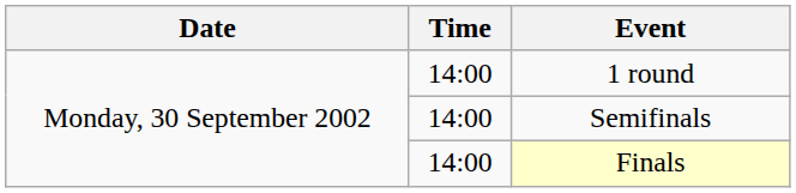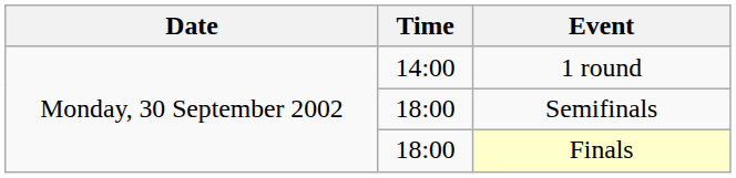Semifinals | Time: 14:00 -> 18:00
Finals | Time: 14:00 -> 18:00
